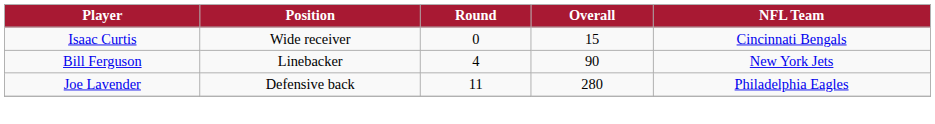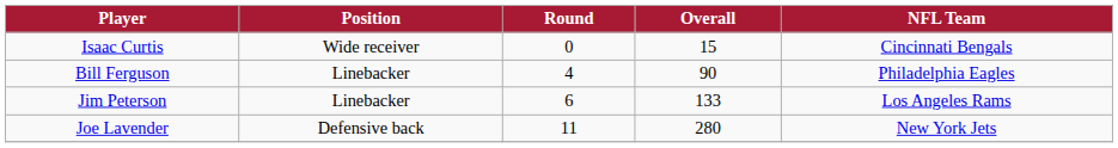Bill Ferguson | NFL Team: New York Jets -> Philadelphia Eagles
+ row: Jim Peterson | Linebacker | 6 | 133 | Los Angeles Rams
Joe Lavender | NFL Team: Philadelphia Eagles -> New York Jets
